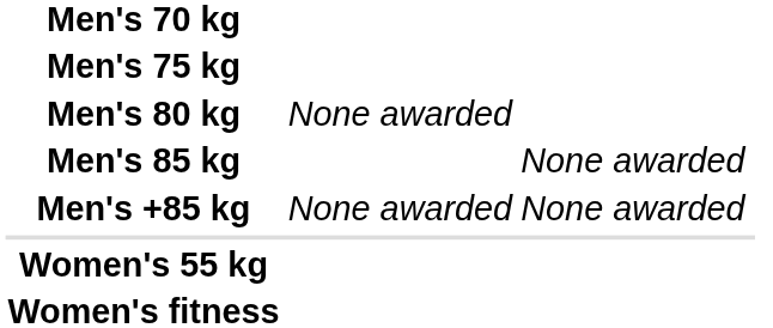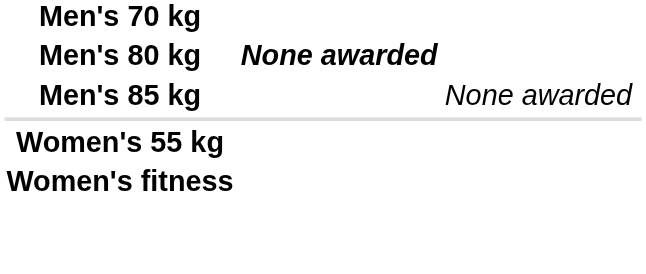- row: Men's 75 kg
Men's 80 kg | column 2: normal -> bold
- row: Men's +85 kg | None awarded | None awarded
